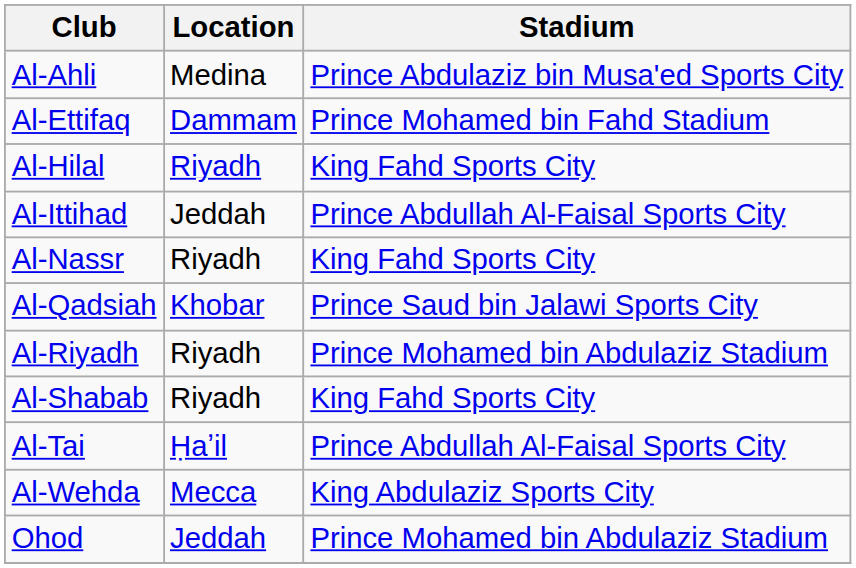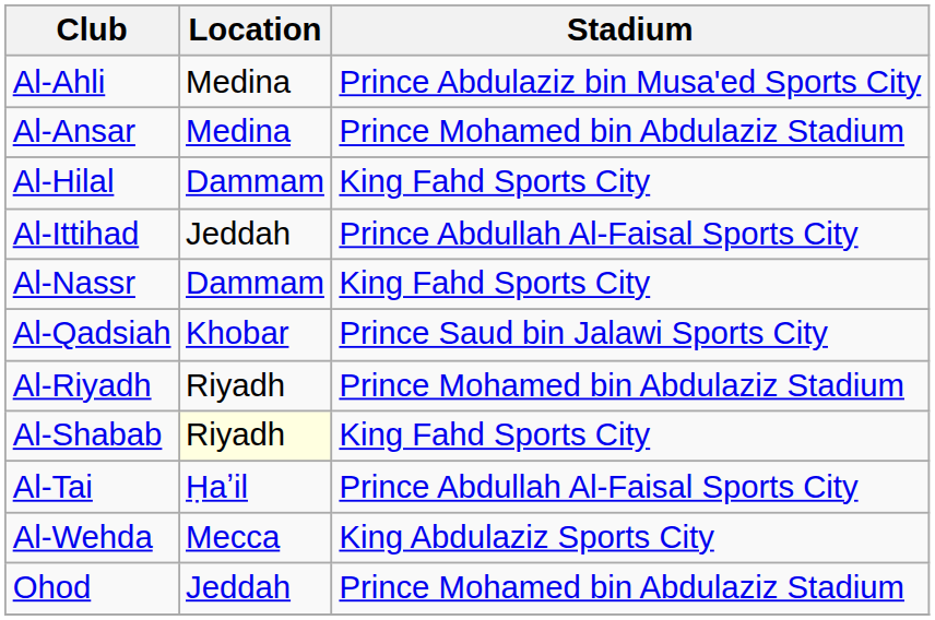+ row: Al-Ansar | Medina | Prince Mohamed bin Abdulaziz Stadium
- row: Al-Ettifaq | Dammam | Prince Mohamed bin Fahd Stadium
Al-Hilal | Location: Riyadh -> Dammam
Al-Nassr | Location: Riyadh -> Dammam
Al-Shabab | Location: no background -> lightyellow background
